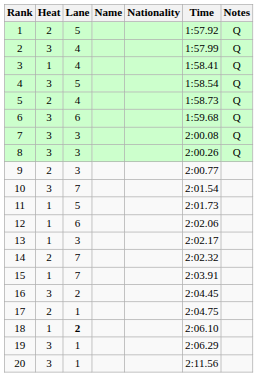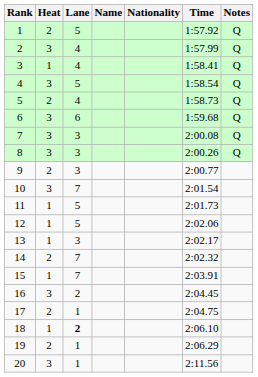12 | Lane: 6 -> 5
19 | Heat: 3 -> 2
